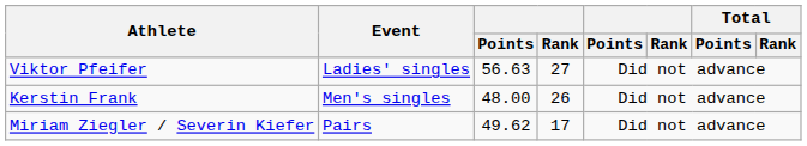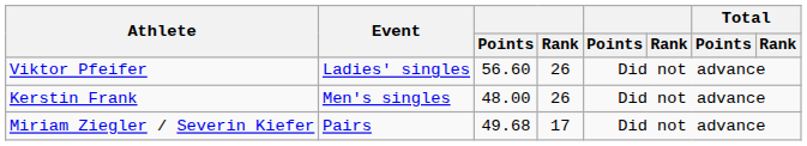Viktor Pfeifer | column 3: 56.63 -> 56.60
Viktor Pfeifer | column 4: 27 -> 26
Miriam Ziegler / Severin Kiefer | column 3: 49.62 -> 49.68
